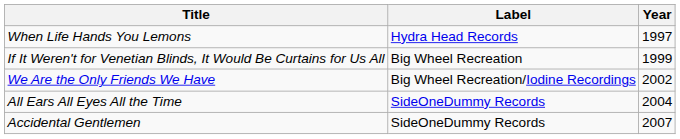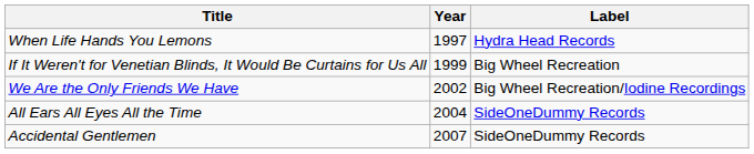columns swapped: Label <-> Year
